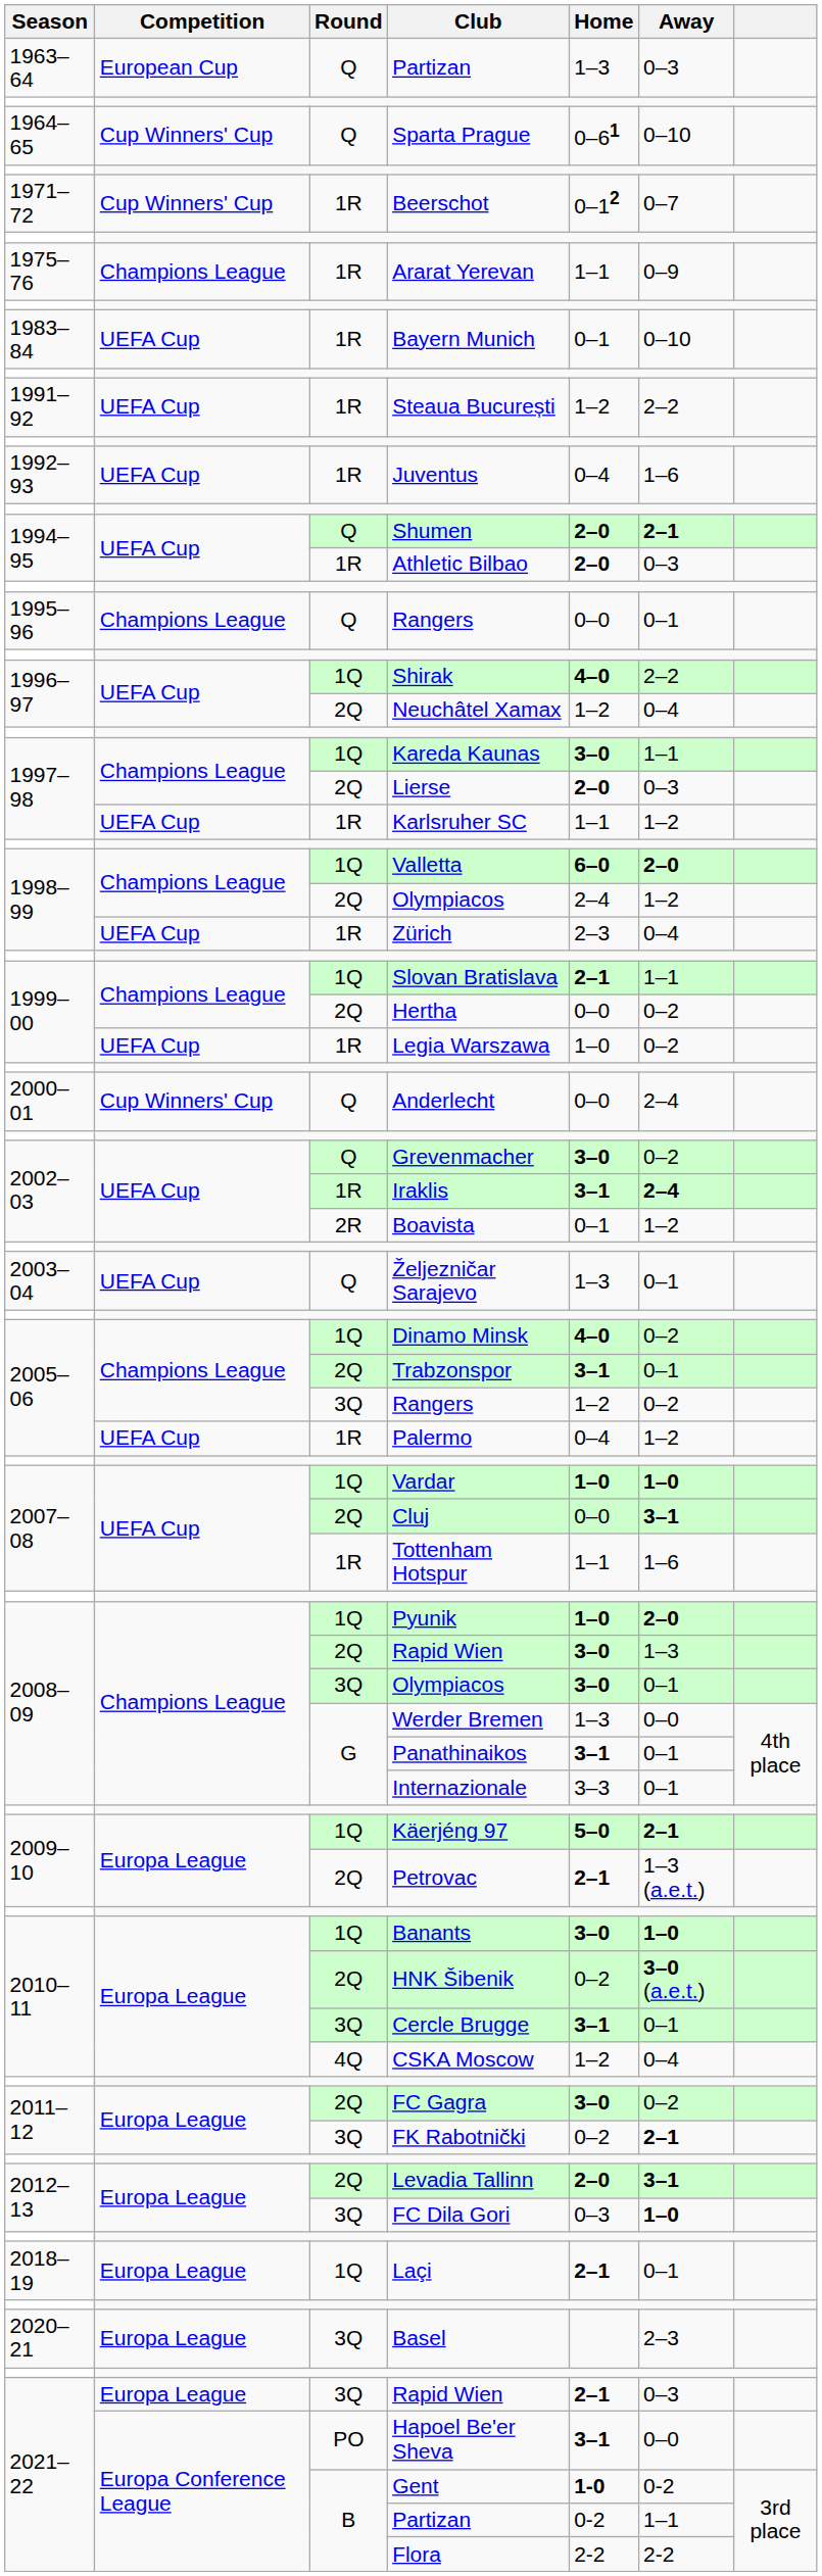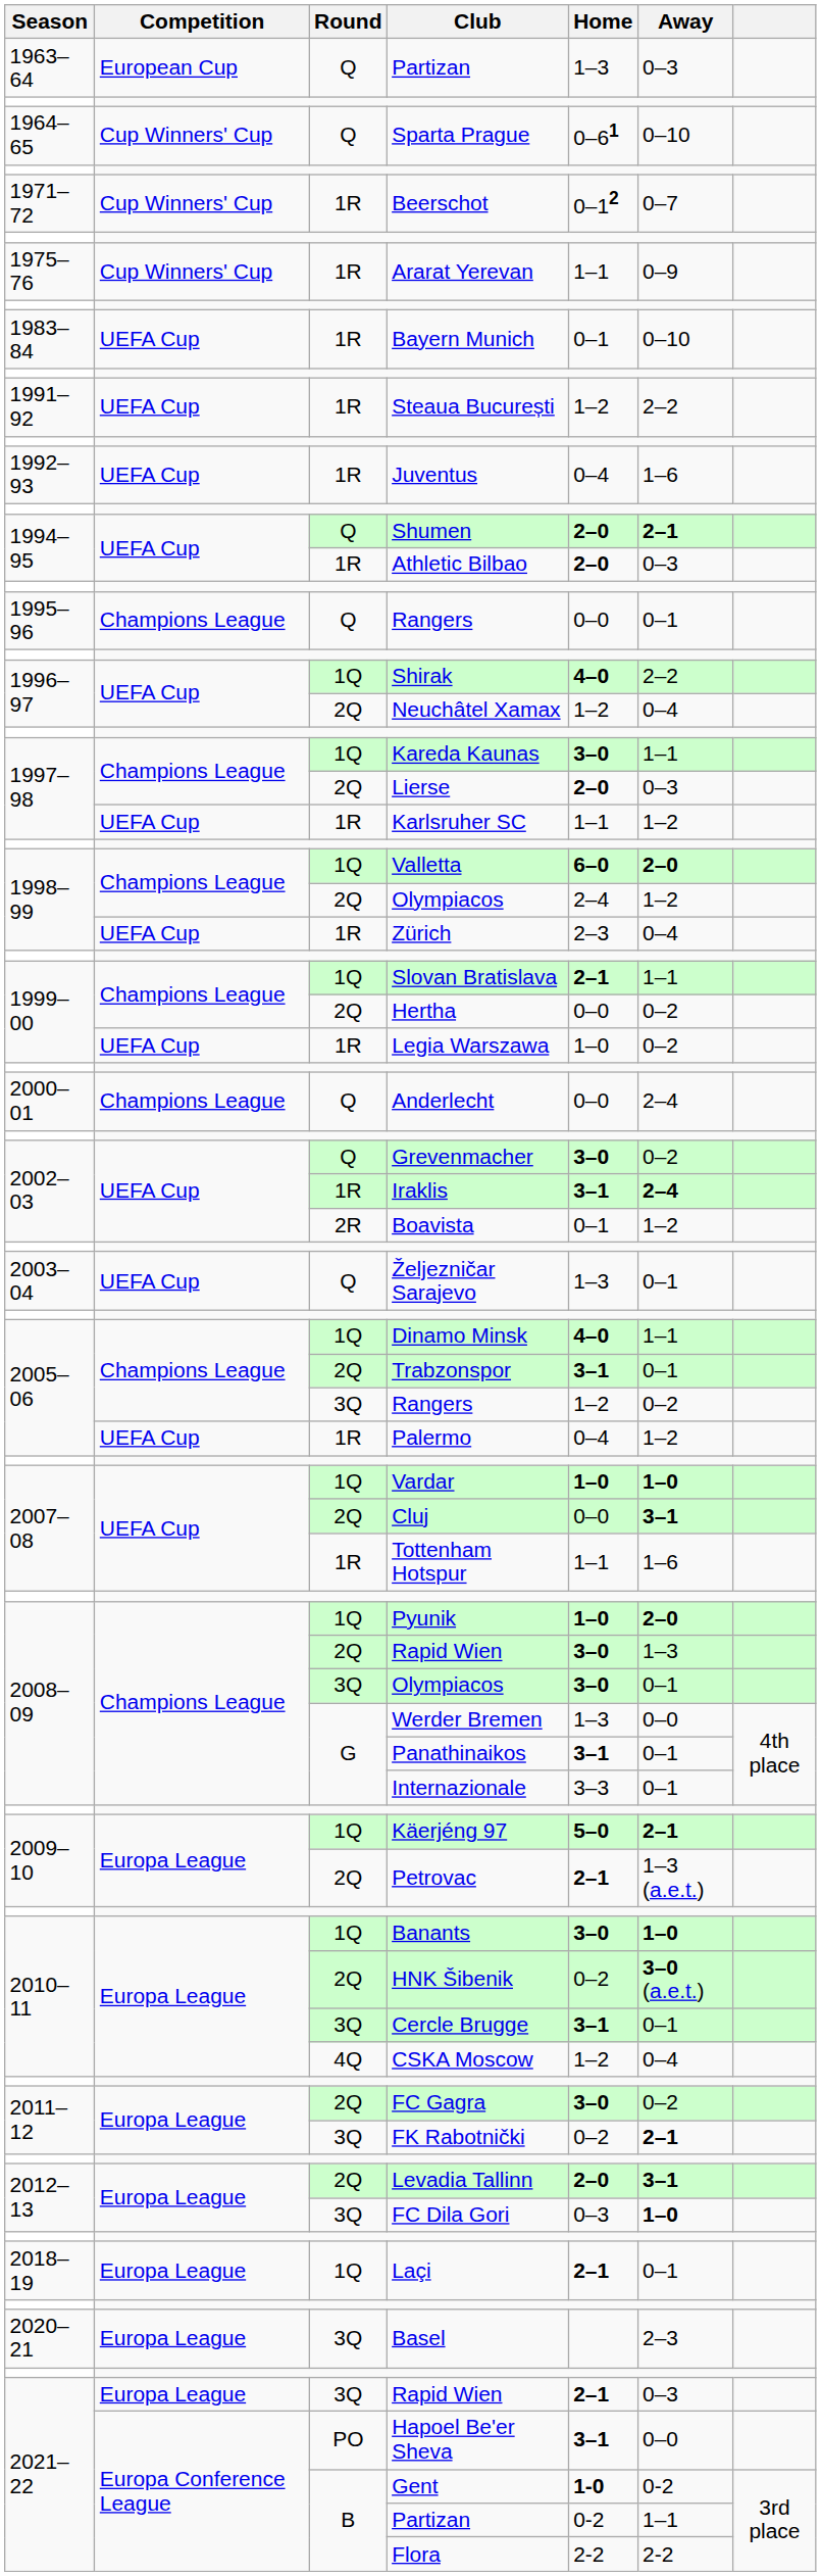Ararat Yerevan | Competition: Champions League -> Cup Winners' Cup
Anderlecht | Competition: Cup Winners' Cup -> Champions League
Dinamo Minsk | Away: 0–2 -> 1–1
